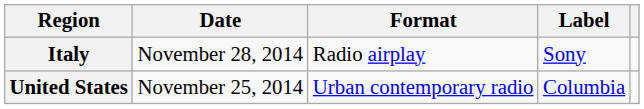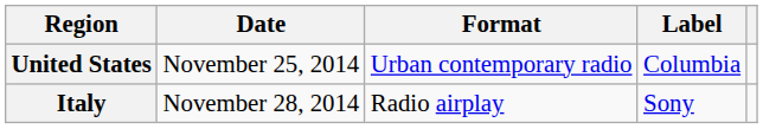rows swapped: United States <-> Italy
